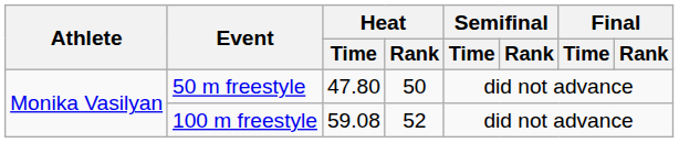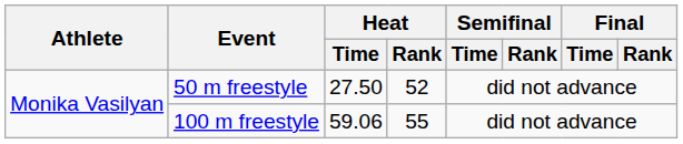50 m freestyle | Heat / Time: 47.80 -> 27.50
50 m freestyle | Heat / Rank: 50 -> 52
100 m freestyle | Heat / Time: 59.08 -> 59.06
100 m freestyle | Heat / Rank: 52 -> 55
